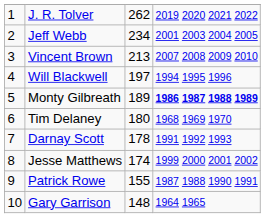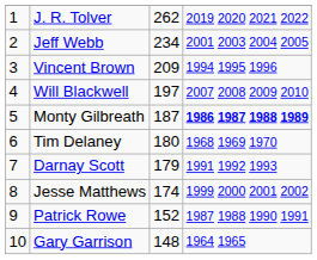Vincent Brown | column 3: 213 -> 209
Vincent Brown | column 4: 2007 2008 2009 2010 -> 1994 1995 1996
Will Blackwell | column 4: 1994 1995 1996 -> 2007 2008 2009 2010
Monty Gilbreath | column 3: 189 -> 187
Darnay Scott | column 3: 178 -> 179
Patrick Rowe | column 3: 155 -> 152
